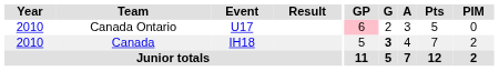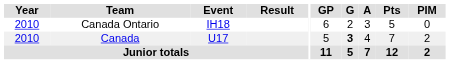Canada Ontario | Event: U17 -> IH18
Canada Ontario | GP: pink background -> no background
Canada | Event: IH18 -> U17
